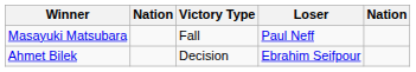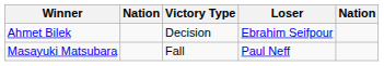rows swapped: Masayuki Matsubara <-> Ahmet Bilek
